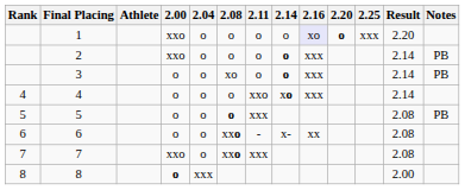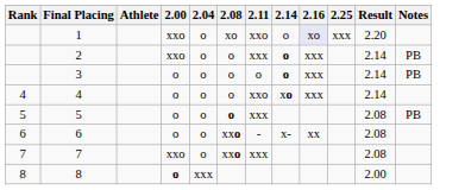- column: 2.20 | o
1 | 2.08: o -> xo
1 | 2.11: o -> xxo
2 | 2.11: o -> xxx
3 | 2.08: xo -> o
